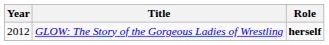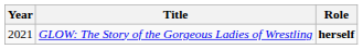GLOW: The Story of the Gorgeous Ladies of Wrestling | Year: 2012 -> 2021
